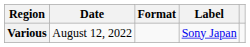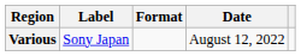columns swapped: Date <-> Label
